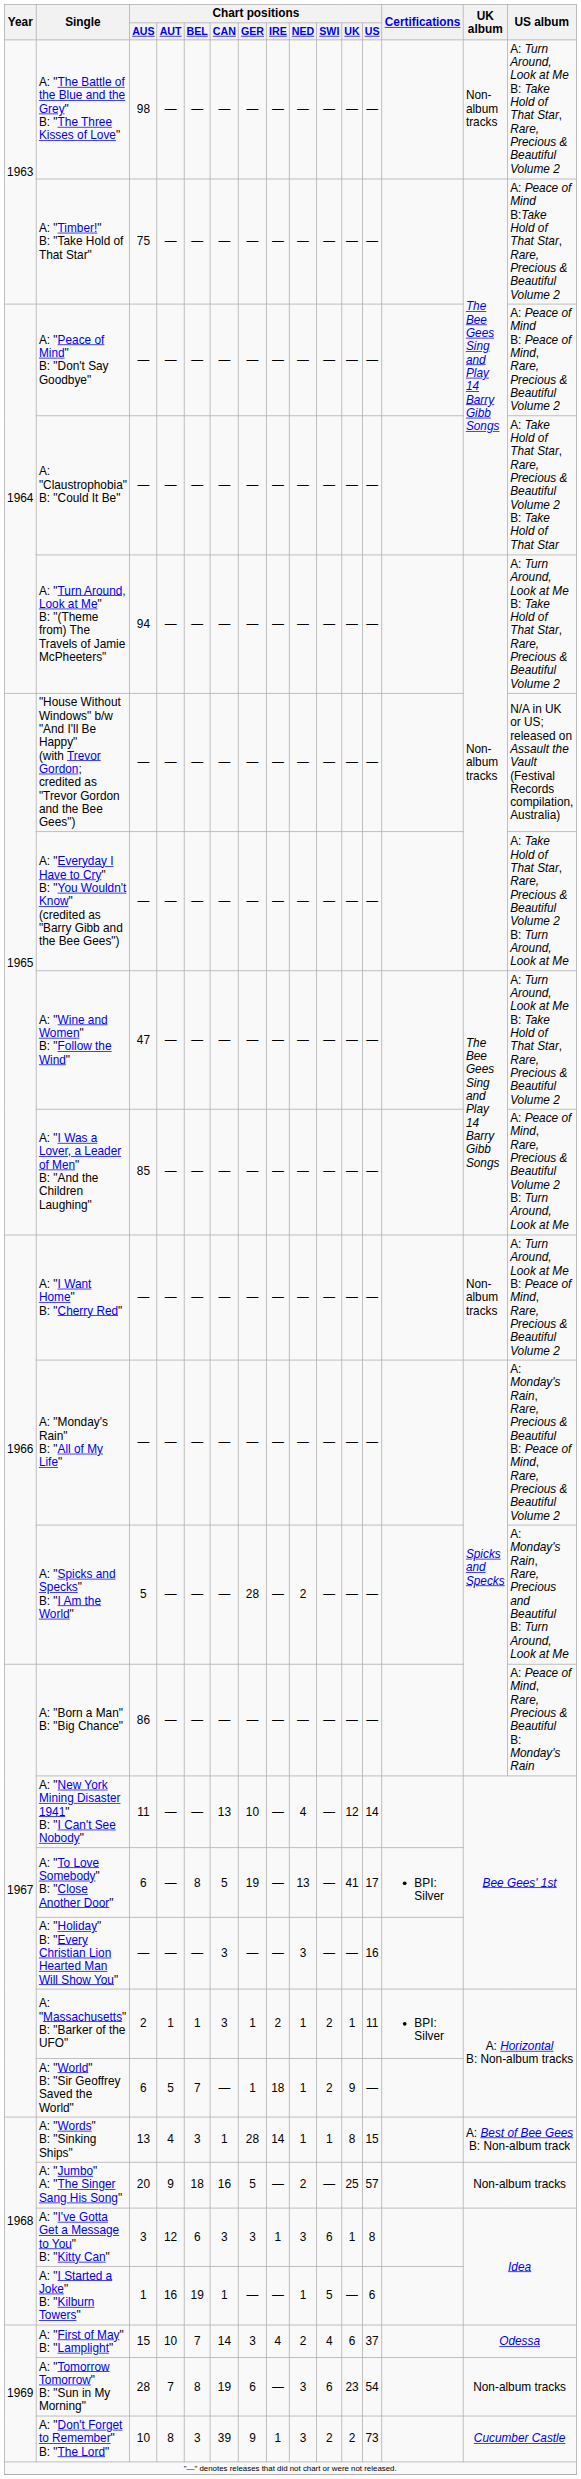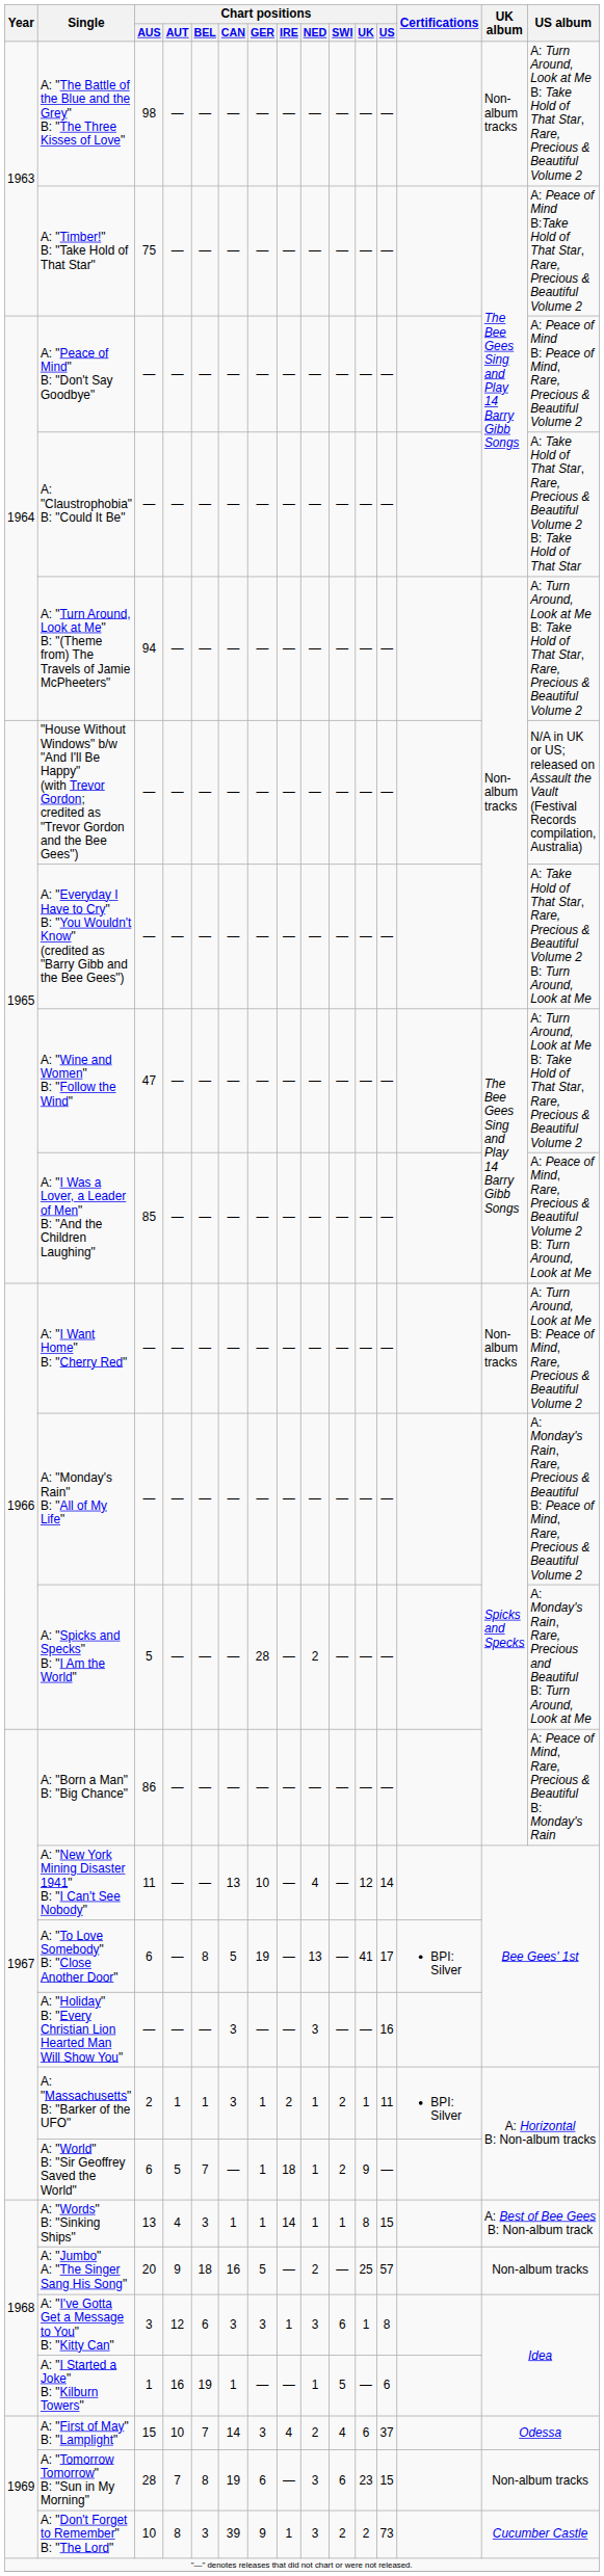A: "Words" B: "Sinking Ships" | Chart positions / GER: 28 -> 1
A: "Tomorrow Tomorrow" B: "Sun in My Morning" | Chart positions / US: 54 -> 15
